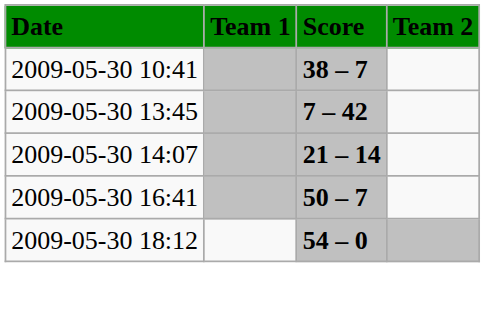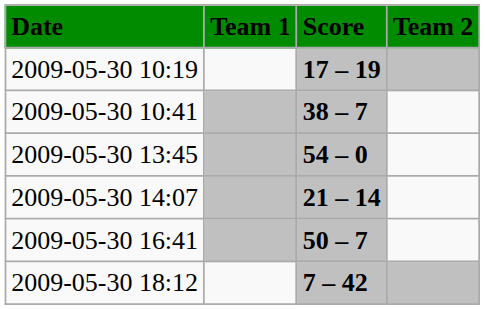+ row: 2009-05-30 10:19 | 17 – 19
2009-05-30 13:45 | Score: 7 – 42 -> 54 – 0
2009-05-30 18:12 | Score: 54 – 0 -> 7 – 42
